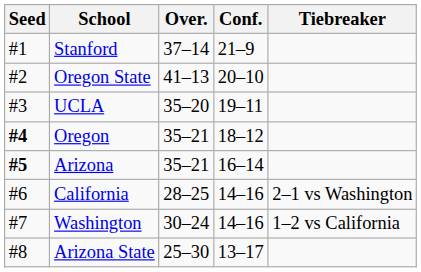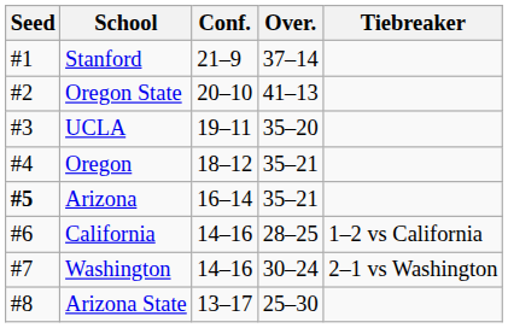columns swapped: Conf. <-> Over.
Oregon | Seed: bold -> normal
California | Tiebreaker: 2–1 vs Washington -> 1–2 vs California
Washington | Tiebreaker: 1–2 vs California -> 2–1 vs Washington
